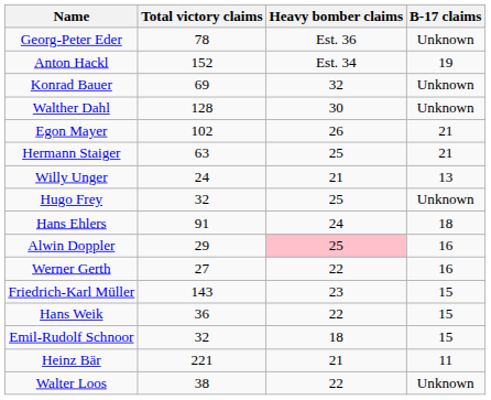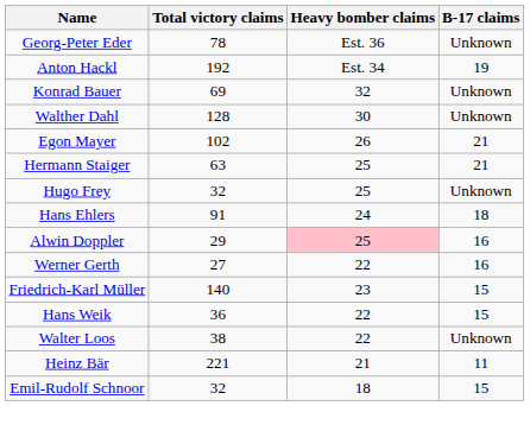Anton Hackl | Total victory claims: 152 -> 192
- row: Willy Unger | 24 | 21 | 13
Friedrich-Karl Müller | Total victory claims: 143 -> 140
rows swapped: Walter Loos <-> Emil-Rudolf Schnoor
